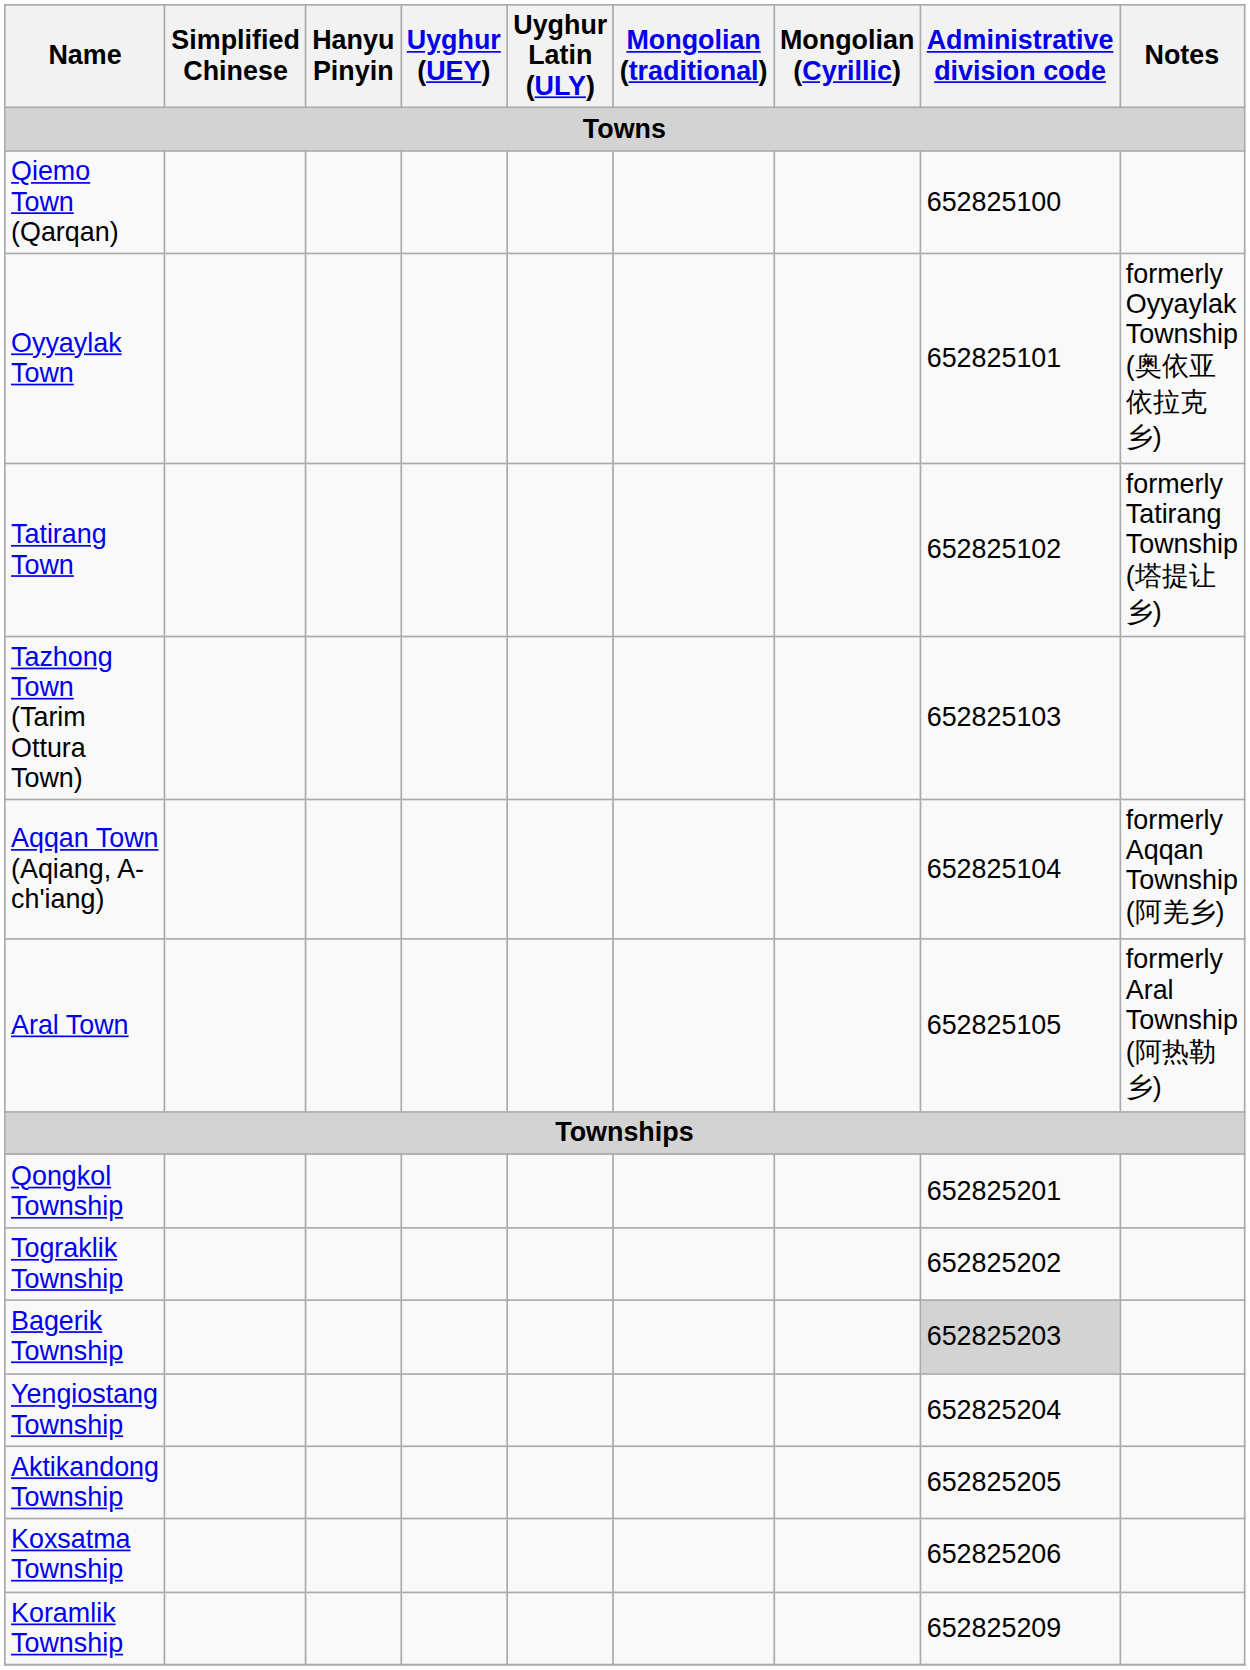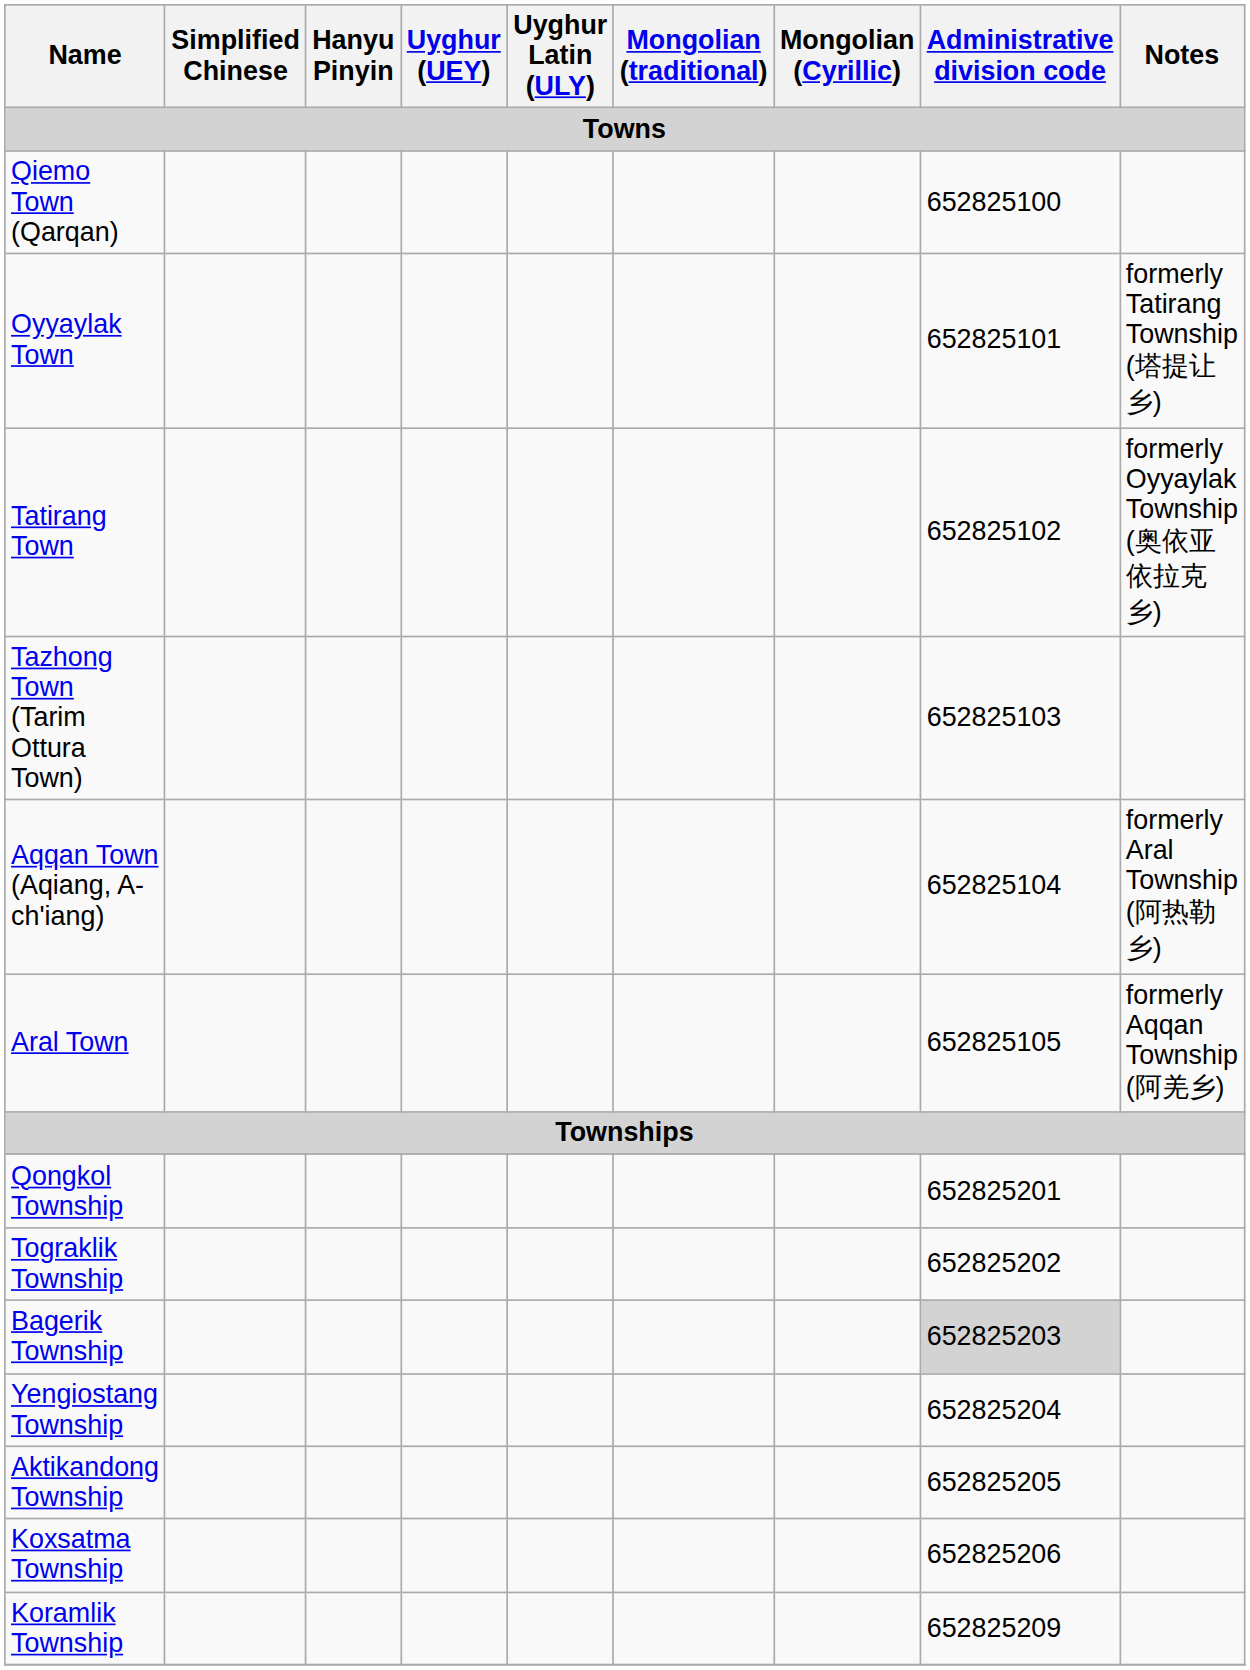Oyyaylak Town | Notes: formerly Oyyaylak Township (奥依亚依拉克乡) -> formerly Tatirang Township (塔提让乡)
Tatirang Town | Notes: formerly Tatirang Township (塔提让乡) -> formerly Oyyaylak Township (奥依亚依拉克乡)
Aqqan Town (Aqiang, A-ch'iang) | Notes: formerly Aqqan Township (阿羌乡) -> formerly Aral Township (阿热勒乡)
Aral Town | Notes: formerly Aral Township (阿热勒乡) -> formerly Aqqan Township (阿羌乡)
